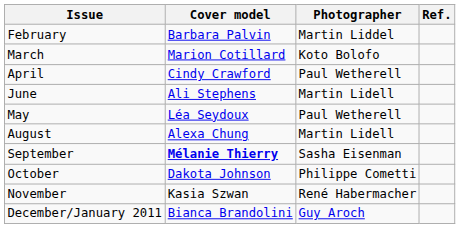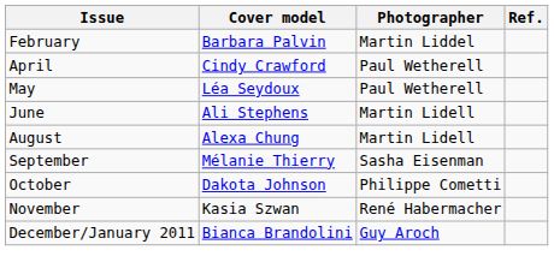- row: March | Marion Cotillard | Koto Bolofo
rows swapped: May <-> June
September | Cover model: bold -> normal
